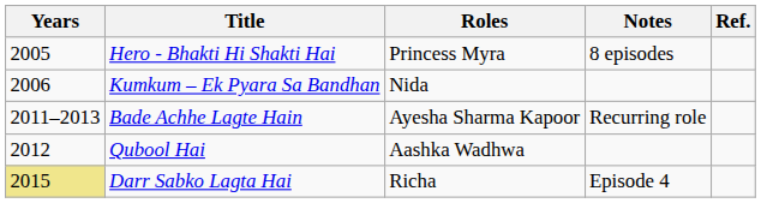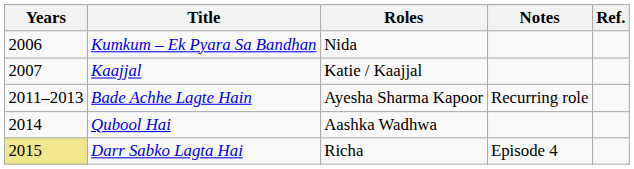- row: 2005 | Hero - Bhakti Hi Shakti Hai | Princess Myra | 8 episodes
+ row: 2007 | Kaajjal | Katie / Kaajjal
Qubool Hai | Years: 2012 -> 2014
